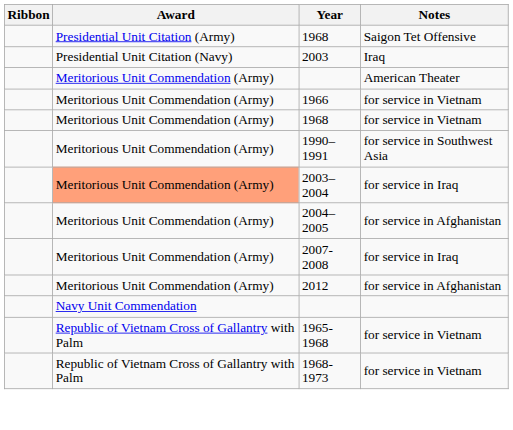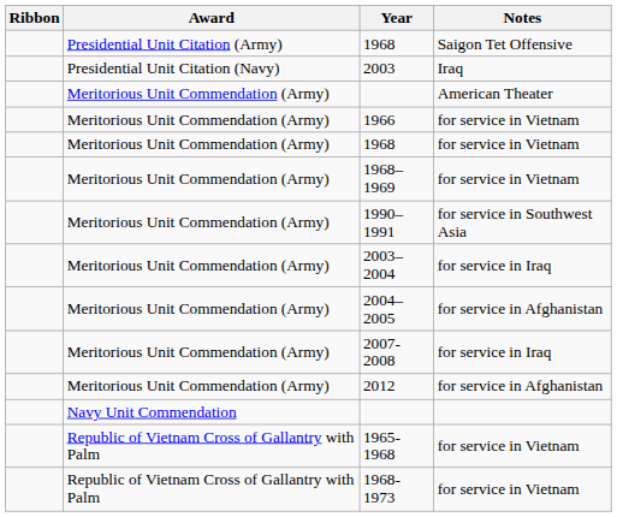+ row: Meritorious Unit Commendation (Army) | 1968–1969 | for service in Vietnam
2003–2004 | Award: lightsalmon background -> no background
